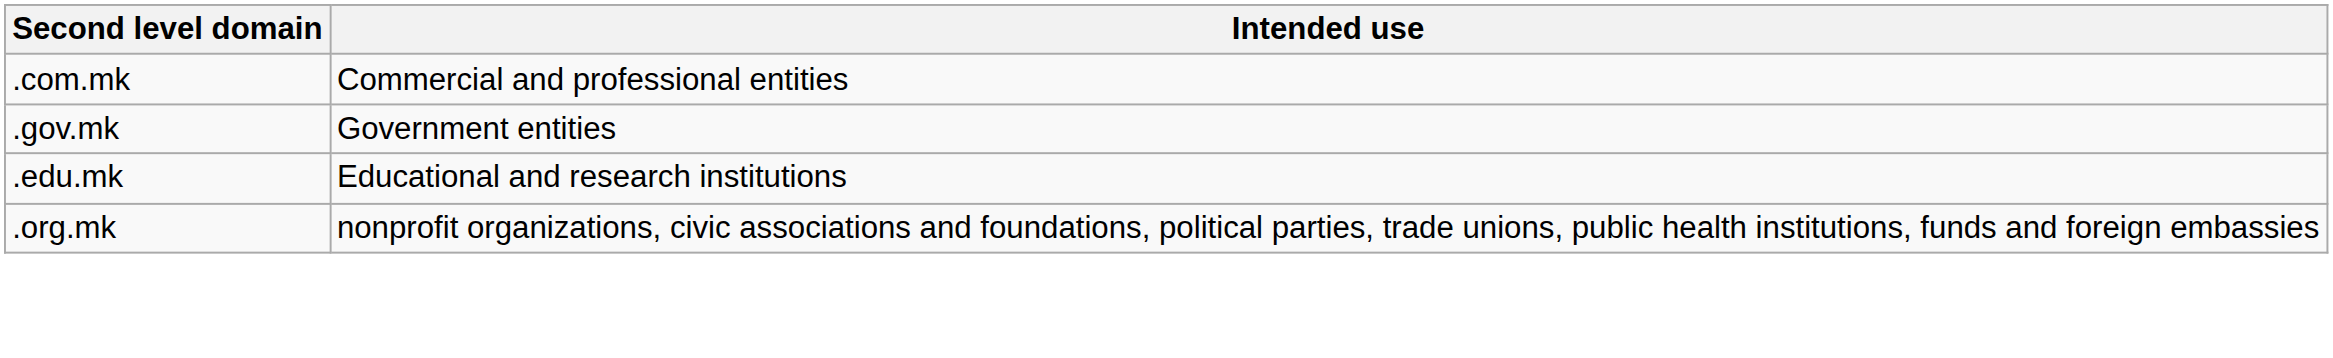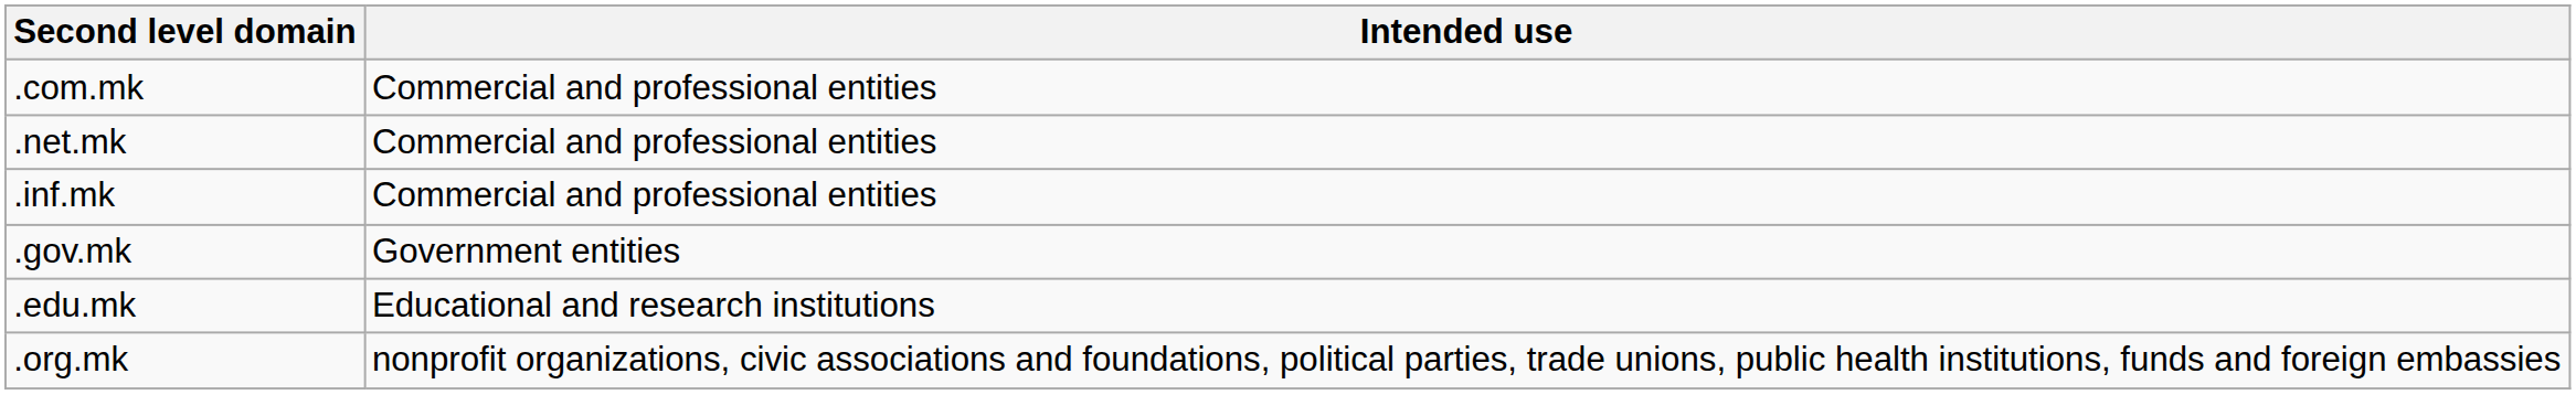+ row: .net.mk | Commercial and professional entities
+ row: .inf.mk | Commercial and professional entities
